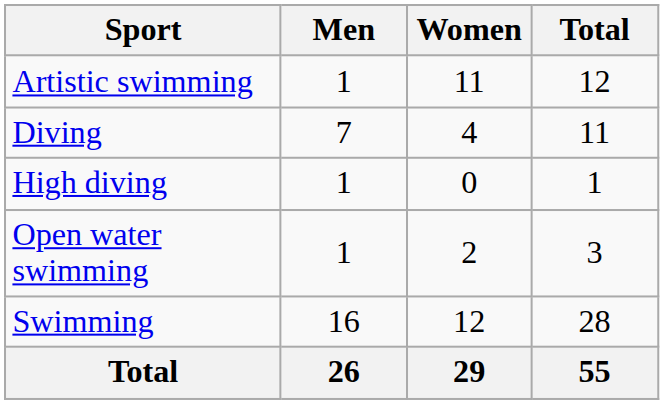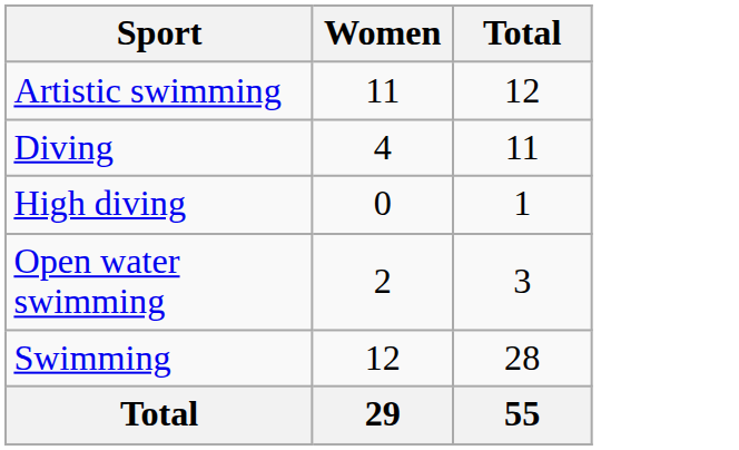- column: Men | 1 | 7 | 1 | 1 | 16 | 26
